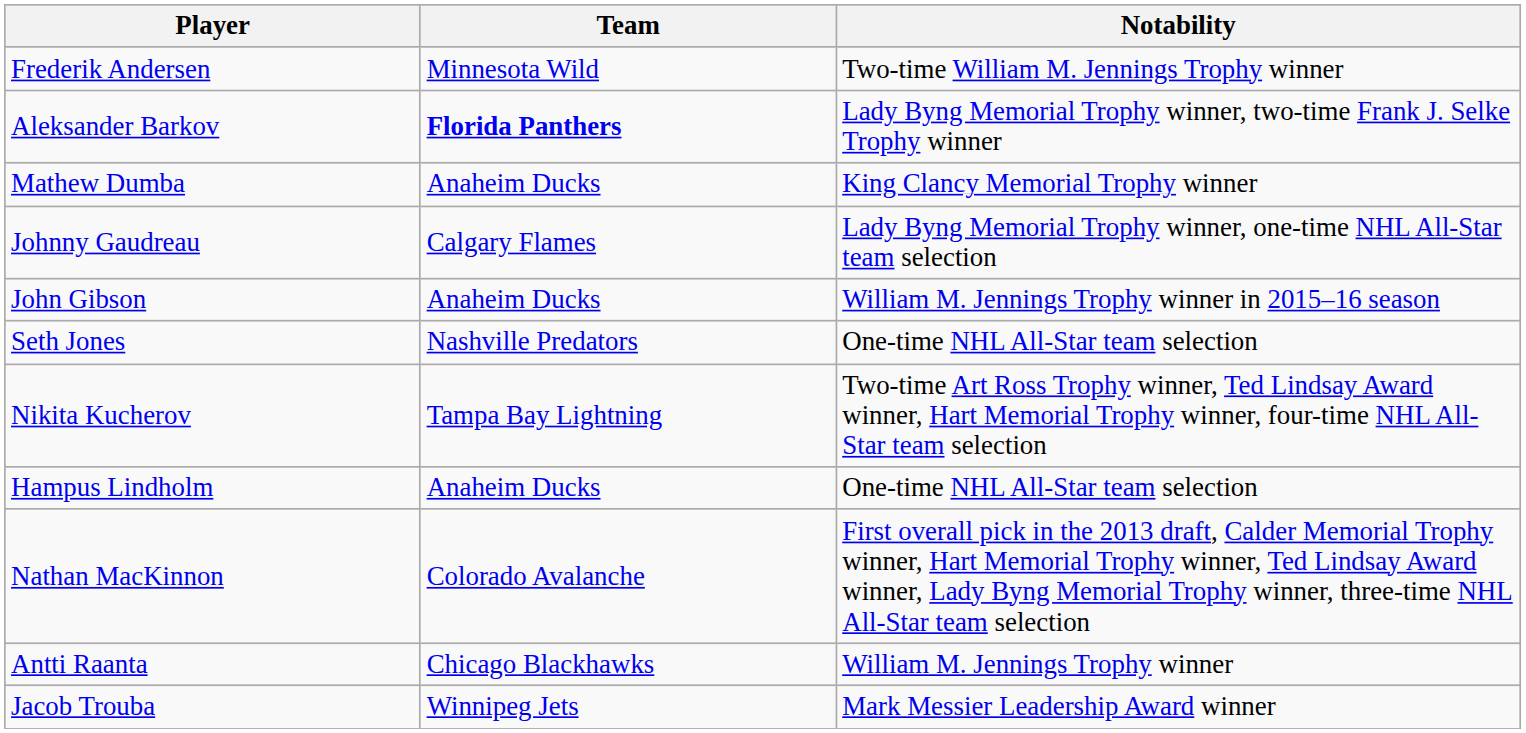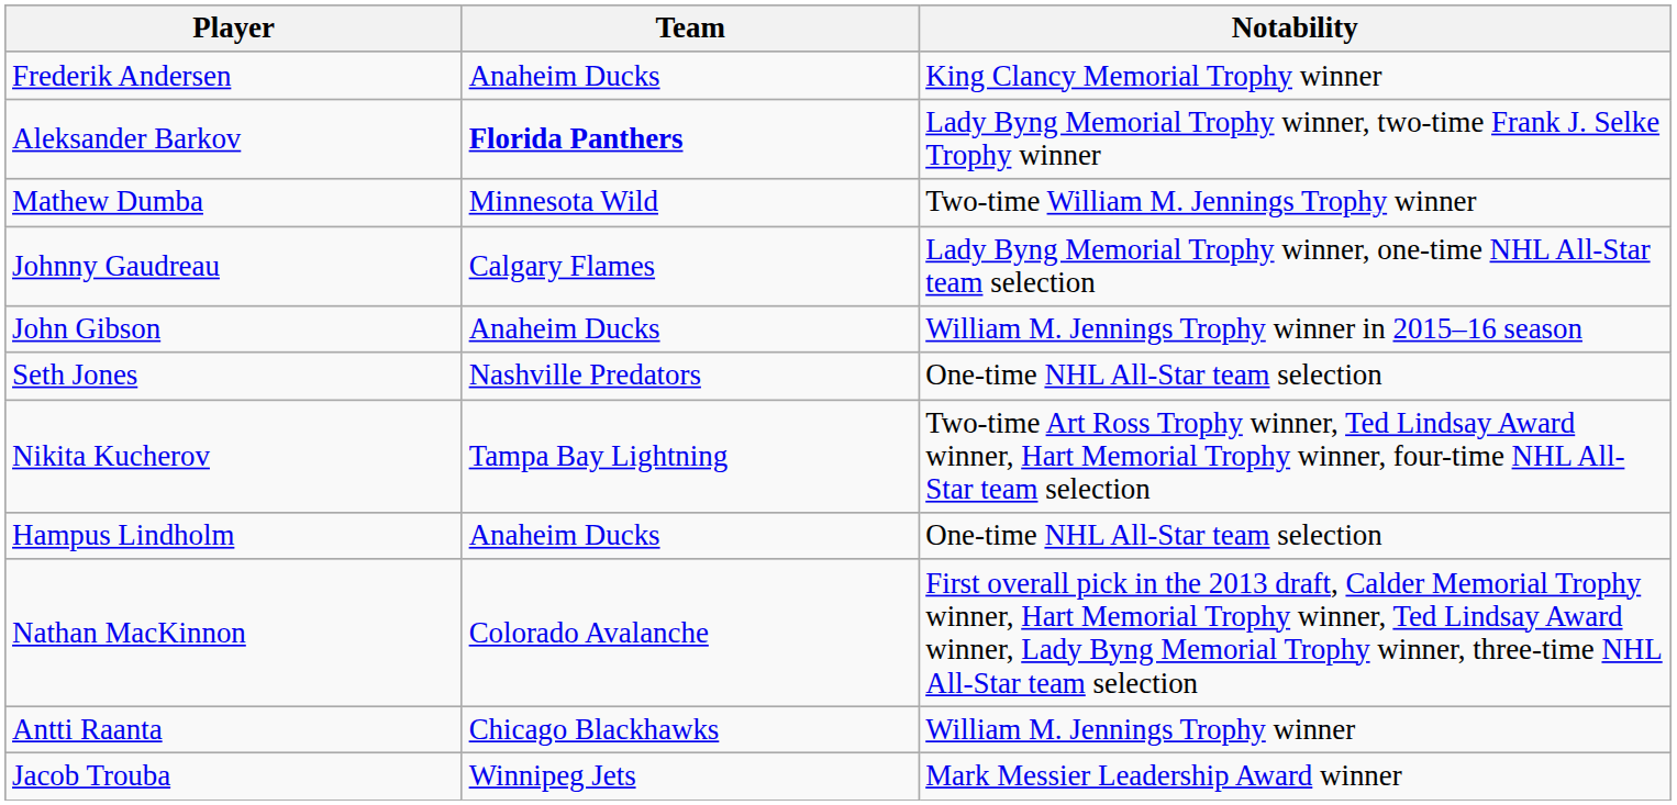Frederik Andersen | Team: Minnesota Wild -> Anaheim Ducks
Frederik Andersen | Notability: Two-time William M. Jennings Trophy winner -> King Clancy Memorial Trophy winner
Mathew Dumba | Team: Anaheim Ducks -> Minnesota Wild
Mathew Dumba | Notability: King Clancy Memorial Trophy winner -> Two-time William M. Jennings Trophy winner
